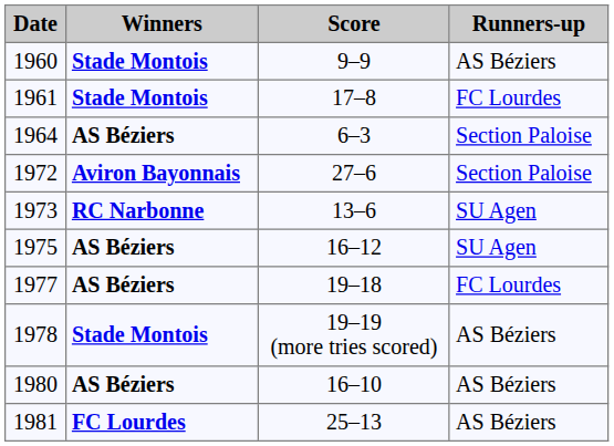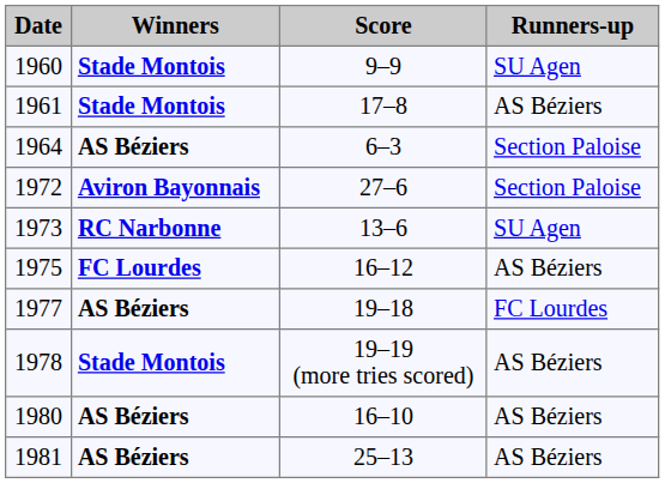1960 | Runners-up: AS Béziers -> SU Agen
1961 | Runners-up: FC Lourdes -> AS Béziers
1975 | Winners: AS Béziers -> FC Lourdes
1975 | Runners-up: SU Agen -> AS Béziers
1981 | Winners: FC Lourdes -> AS Béziers
